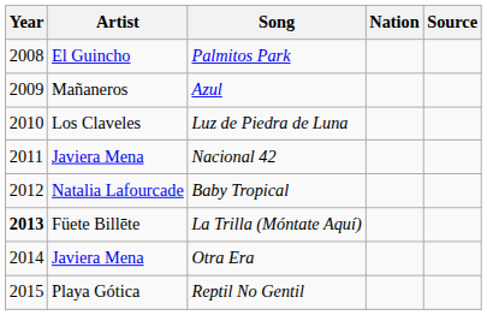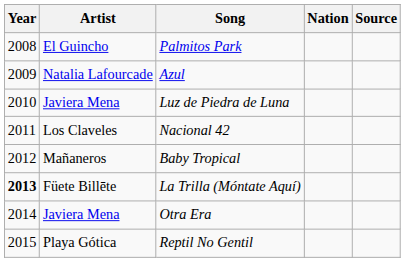Azul | Artist: Mañaneros -> Natalia Lafourcade
Luz de Piedra de Luna | Artist: Los Claveles -> Javiera Mena
Nacional 42 | Artist: Javiera Mena -> Los Claveles
Baby Tropical | Artist: Natalia Lafourcade -> Mañaneros
